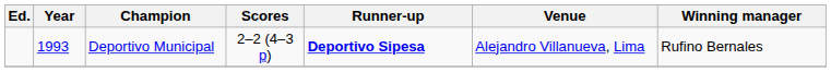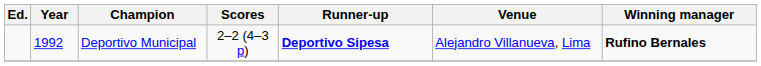Deportivo Municipal | Year: 1993 -> 1992
Deportivo Municipal | Winning manager: normal -> bold
